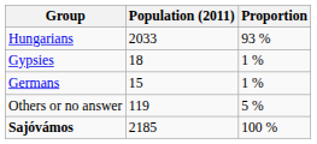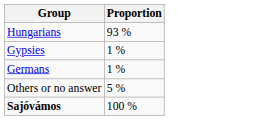- column: Population (2011) | 2033 | 18 | 15 | 119 | 2185
